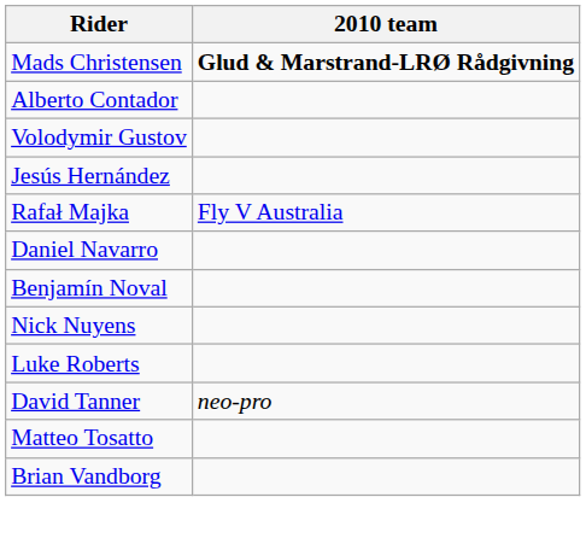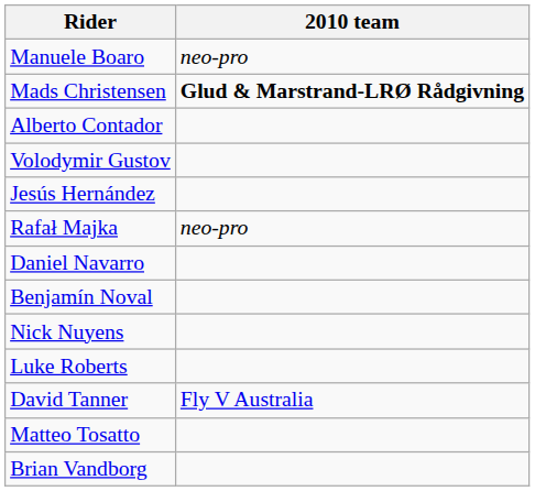+ row: Manuele Boaro | neo-pro
Rafał Majka | 2010 team: Fly V Australia -> neo-pro
David Tanner | 2010 team: neo-pro -> Fly V Australia
